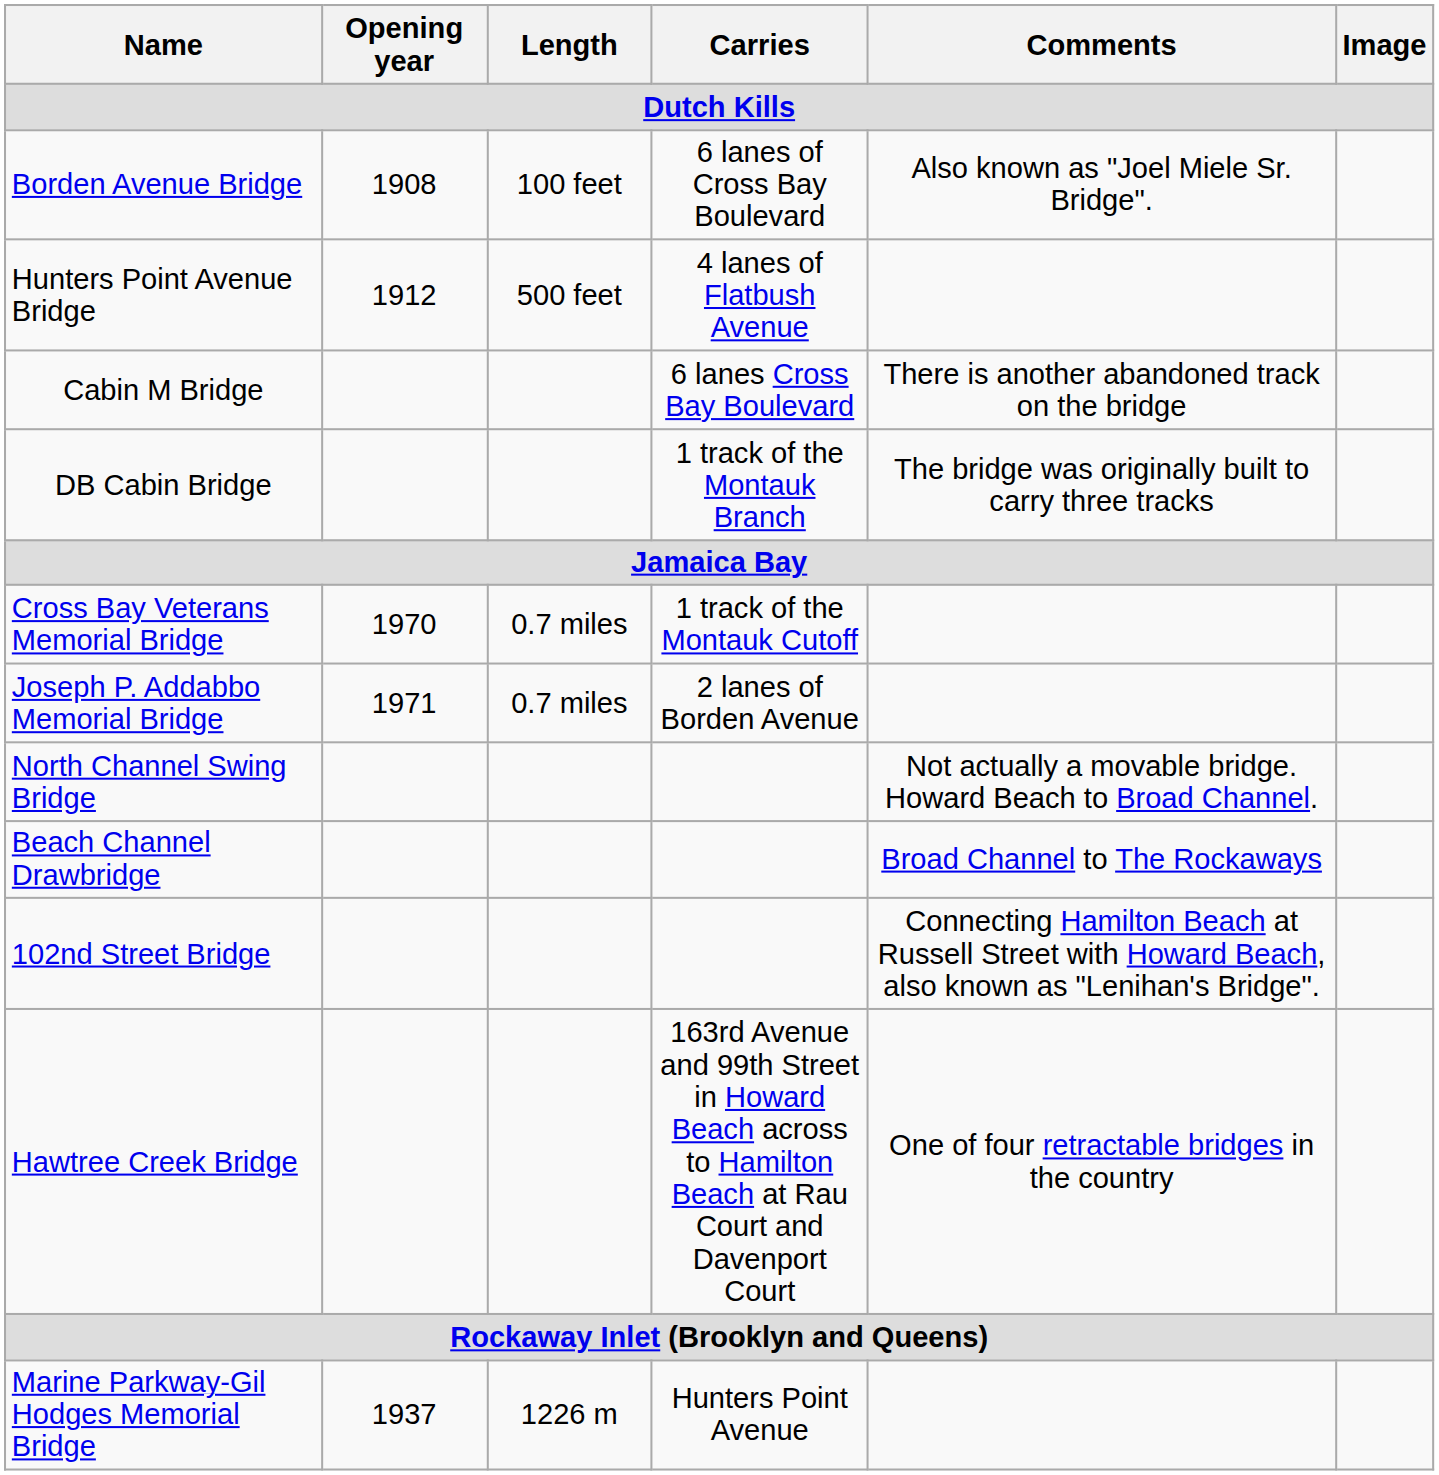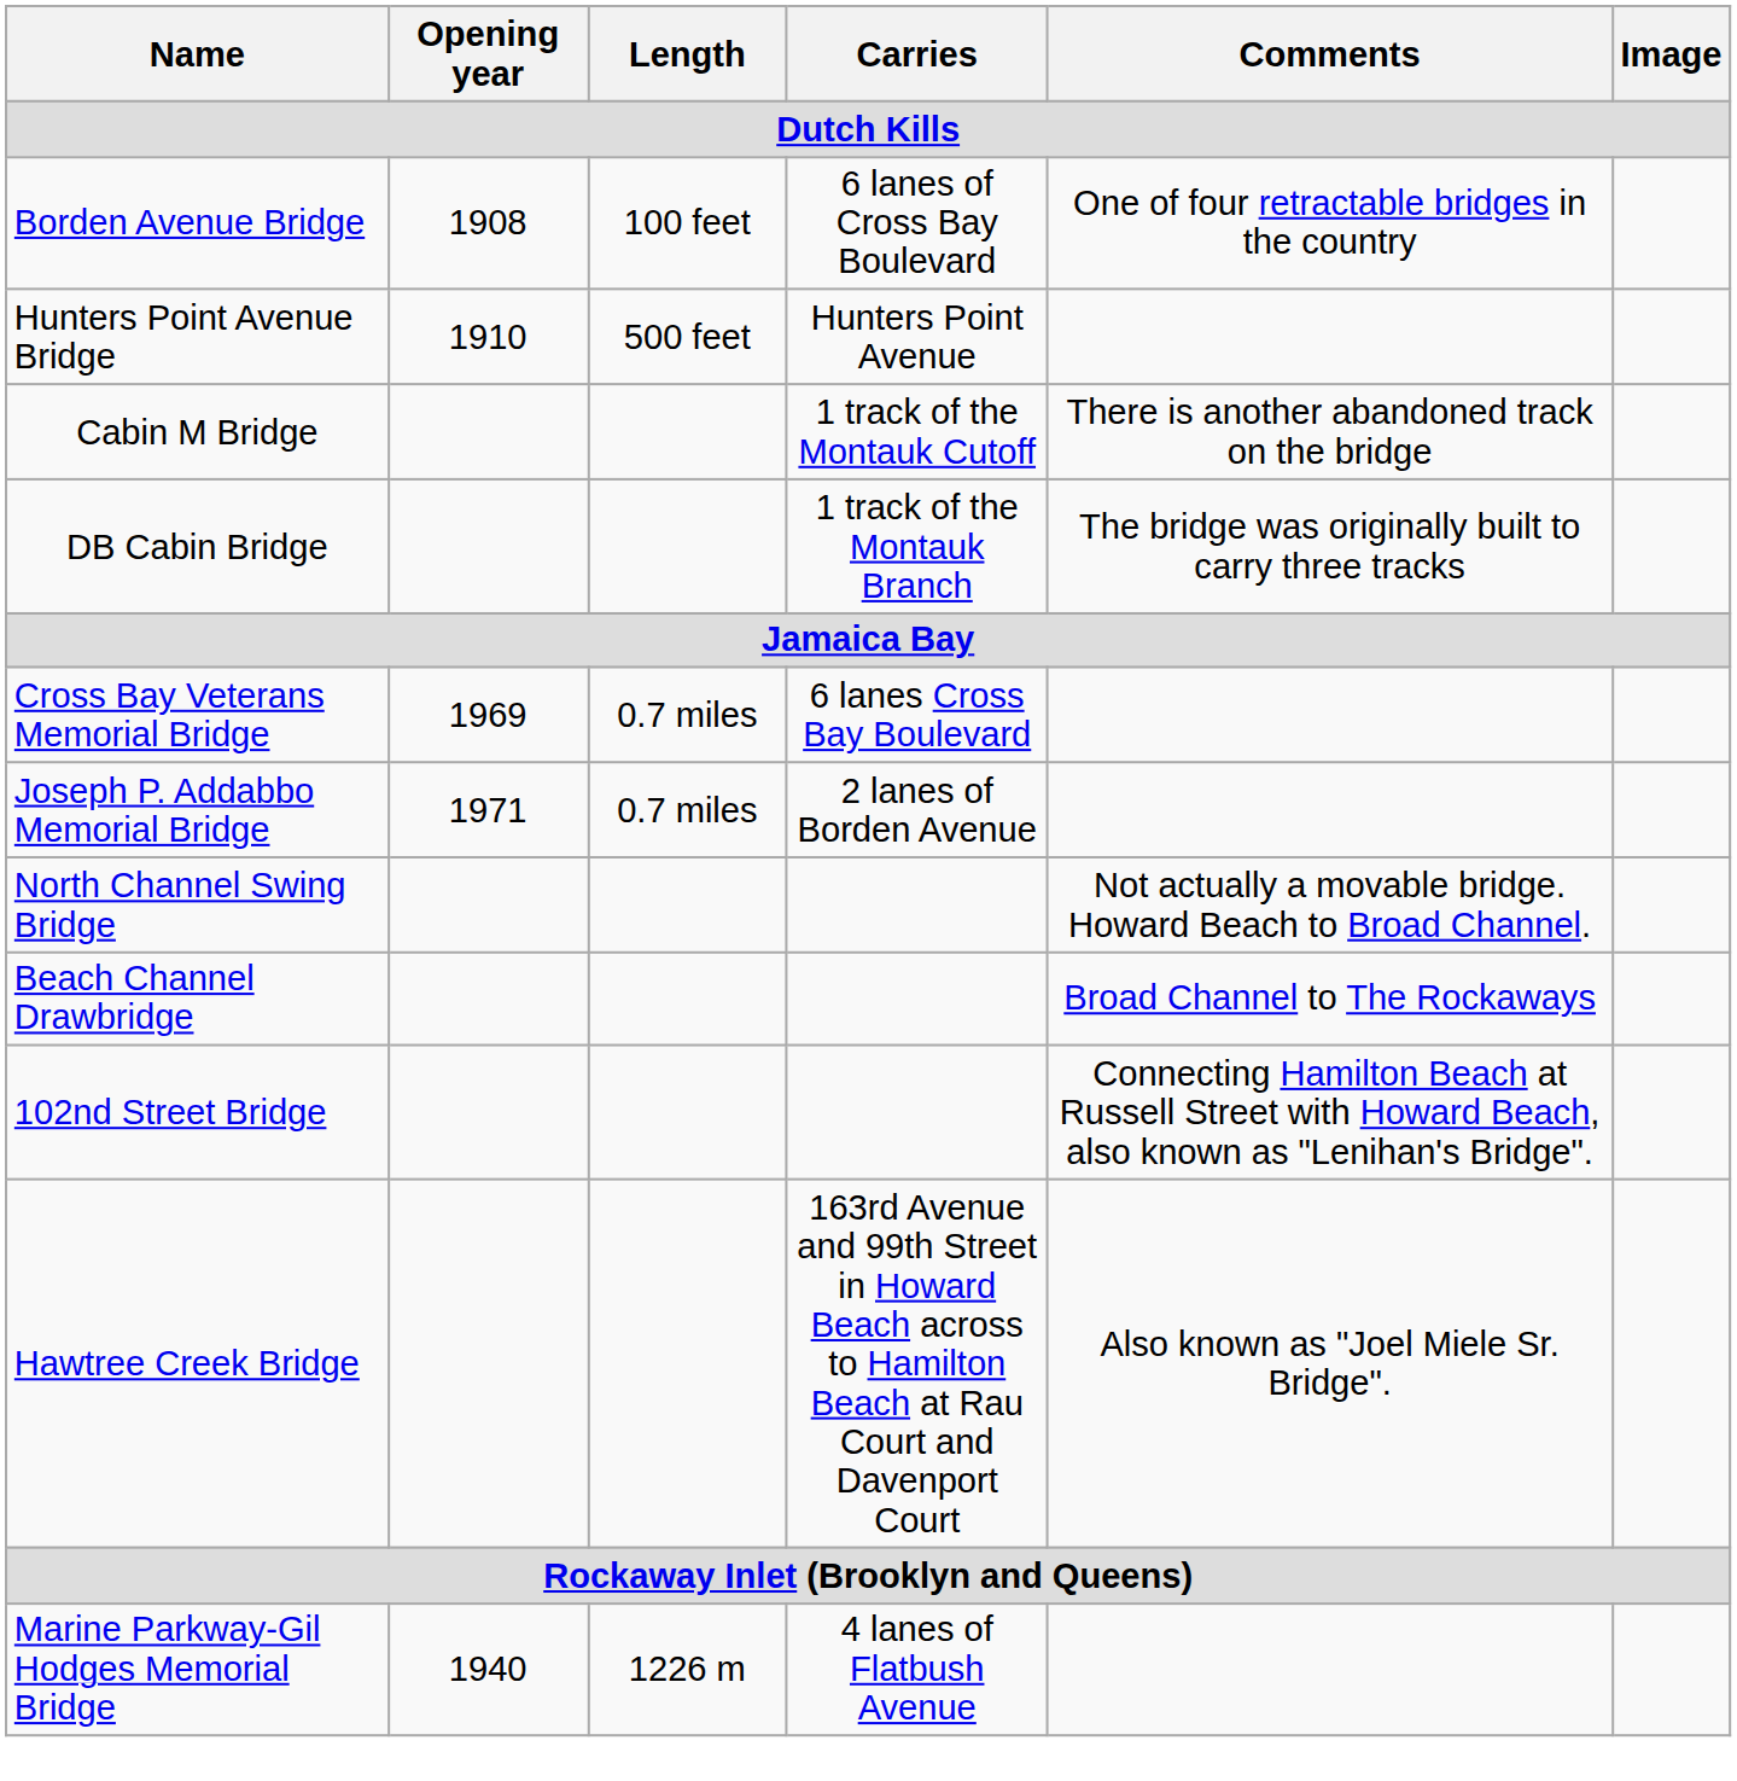Borden Avenue Bridge | Comments: Also known as "Joel Miele Sr. Bridge". -> One of four retractable bridges in the country
Hunters Point Avenue Bridge | Opening year: 1912 -> 1910
Hunters Point Avenue Bridge | Carries: 4 lanes of Flatbush Avenue -> Hunters Point Avenue
Cabin M Bridge | Carries: 6 lanes Cross Bay Boulevard -> 1 track of the Montauk Cutoff
Cross Bay Veterans Memorial Bridge | Opening year: 1970 -> 1969
Cross Bay Veterans Memorial Bridge | Carries: 1 track of the Montauk Cutoff -> 6 lanes Cross Bay Boulevard
Hawtree Creek Bridge | Comments: One of four retractable bridges in the country -> Also known as "Joel Miele Sr. Bridge".
Marine Parkway-Gil Hodges Memorial Bridge | Opening year: 1937 -> 1940
Marine Parkway-Gil Hodges Memorial Bridge | Carries: Hunters Point Avenue -> 4 lanes of Flatbush Avenue
